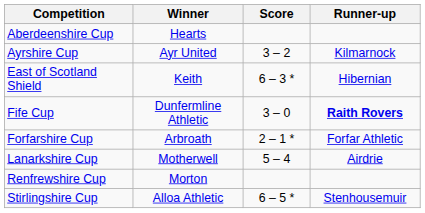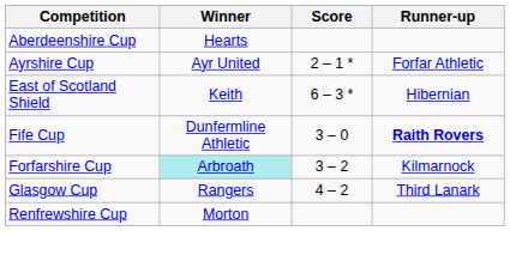Ayrshire Cup | Score: 3 – 2 -> 2 – 1 *
Ayrshire Cup | Runner-up: Kilmarnock -> Forfar Athletic
Forfarshire Cup | Winner: no background -> paleturquoise background
Forfarshire Cup | Score: 2 – 1 * -> 3 – 2
Forfarshire Cup | Runner-up: Forfar Athletic -> Kilmarnock
+ row: Glasgow Cup | Rangers | 4 – 2 | Third Lanark
- row: Lanarkshire Cup | Motherwell | 5 – 4 | Airdrie
- row: Stirlingshire Cup | Alloa Athletic | 6 – 5 * | Stenhousemuir
